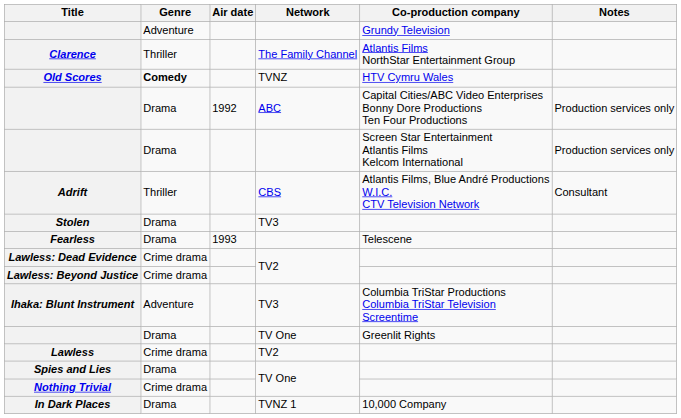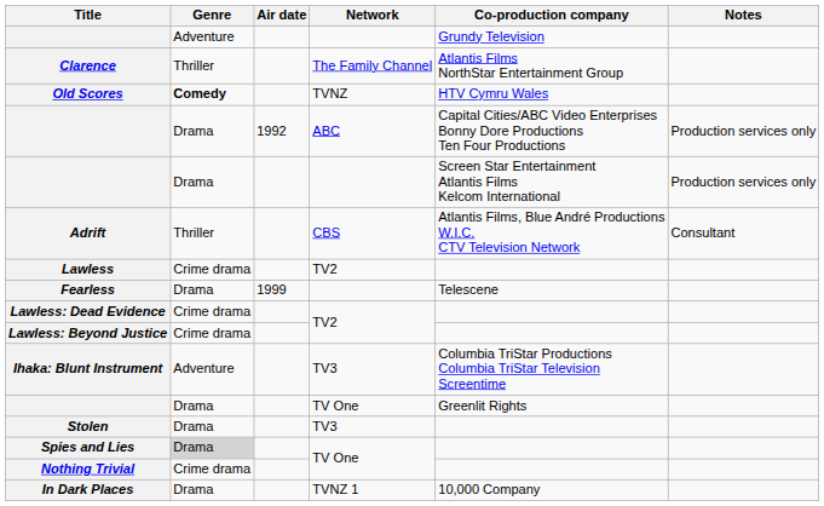rows swapped: Lawless <-> Stolen
Fearless | Air date: 1993 -> 1999
Spies and Lies | Genre: no background -> lightgrey background
